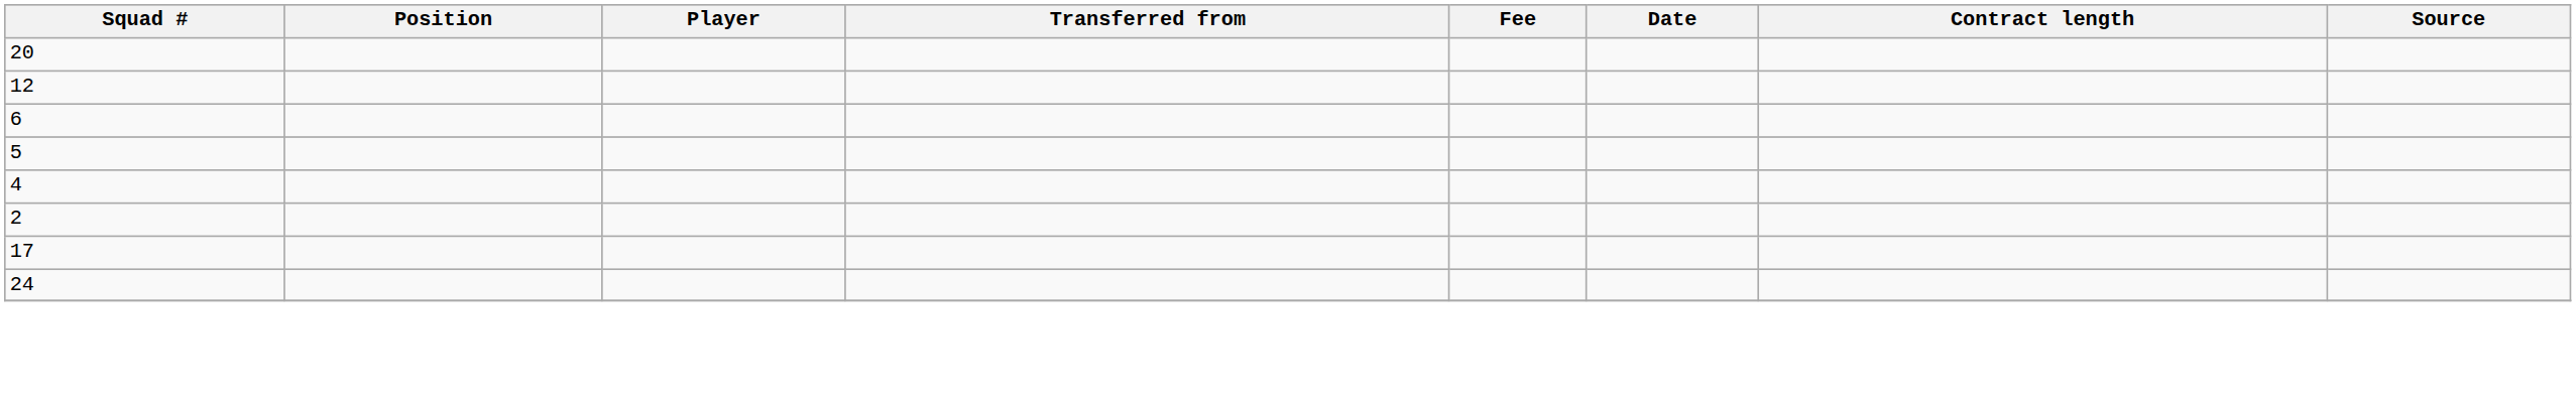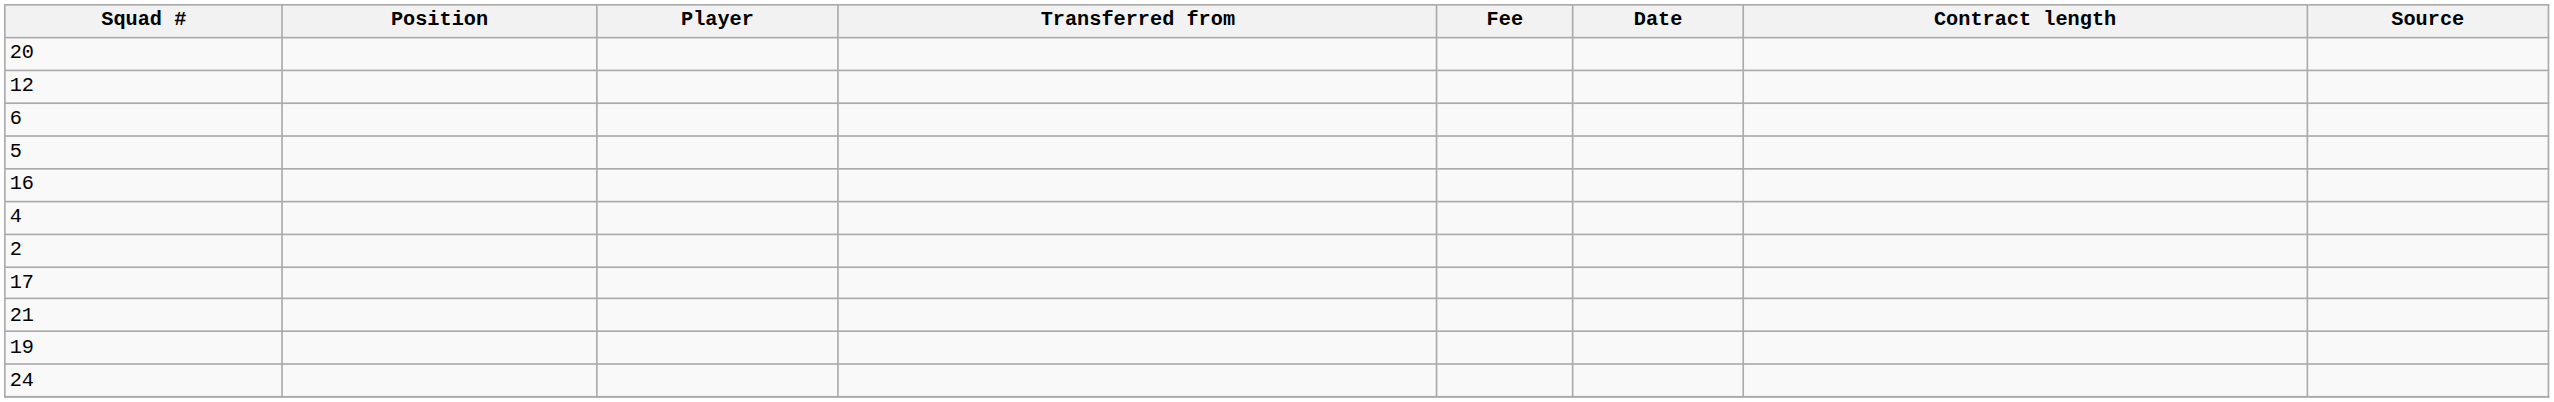+ row: 16
+ row: 21
+ row: 19
